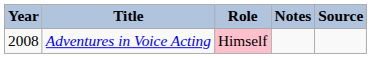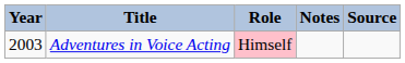Adventures in Voice Acting | Year: 2008 -> 2003
